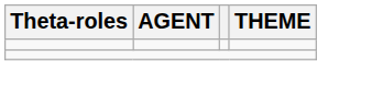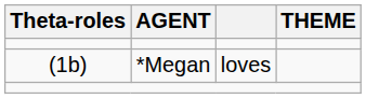+ row: (1b) | *Megan | loves
